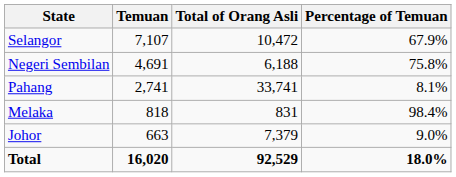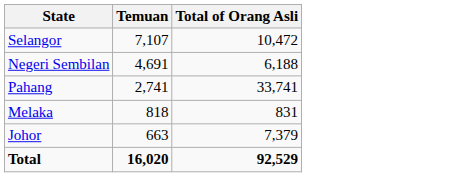- column: Percentage of Temuan | 67.9% | 75.8% | 8.1% | 98.4% | 9.0% | 18.0%
